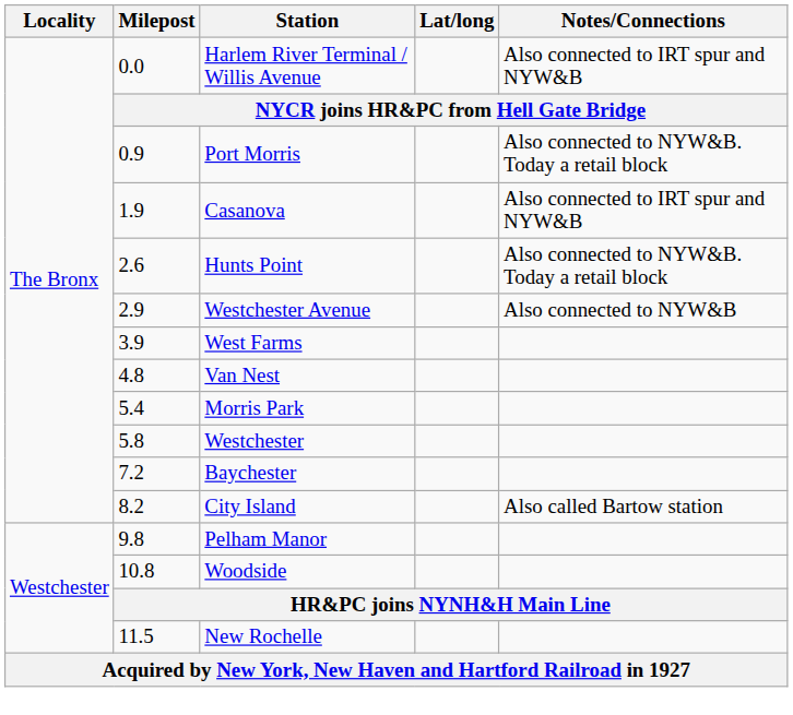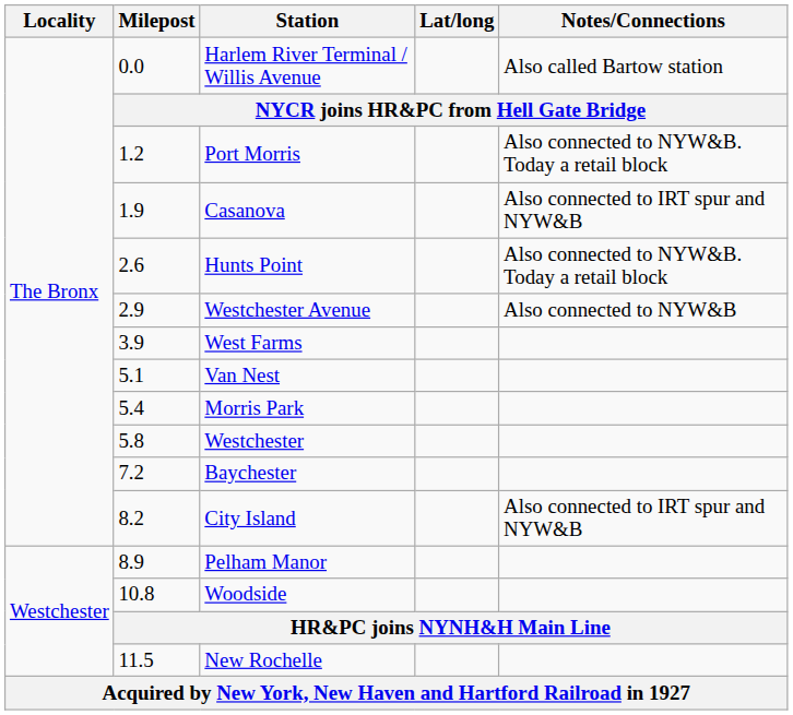Harlem River Terminal / Willis Avenue | Notes/Connections: Also connected to IRT spur and NYW&B -> Also called Bartow station
Port Morris | Milepost: 0.9 -> 1.2
Van Nest | Milepost: 4.8 -> 5.1
City Island | Notes/Connections: Also called Bartow station -> Also connected to IRT spur and NYW&B
Pelham Manor | Milepost: 9.8 -> 8.9
